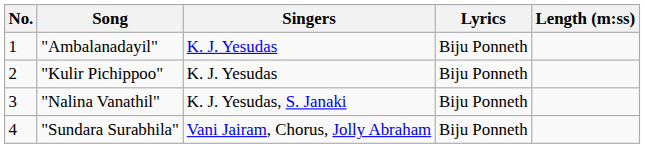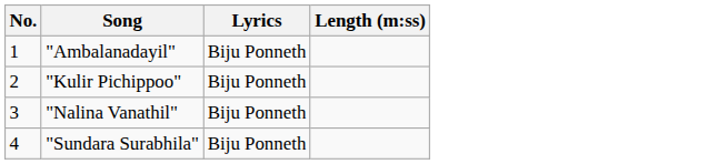- column: Singers | K. J. Yesudas | K. J. Yesudas | K. J. Yesudas, S. Janaki | Vani Jairam, Chorus, Jolly Abraham
